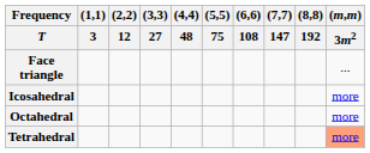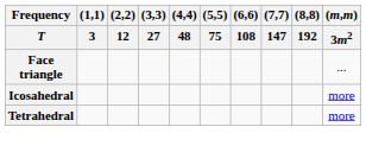- row: Octahedral | more
Tetrahedral | (m,m) / 3m2: lightsalmon background -> no background
